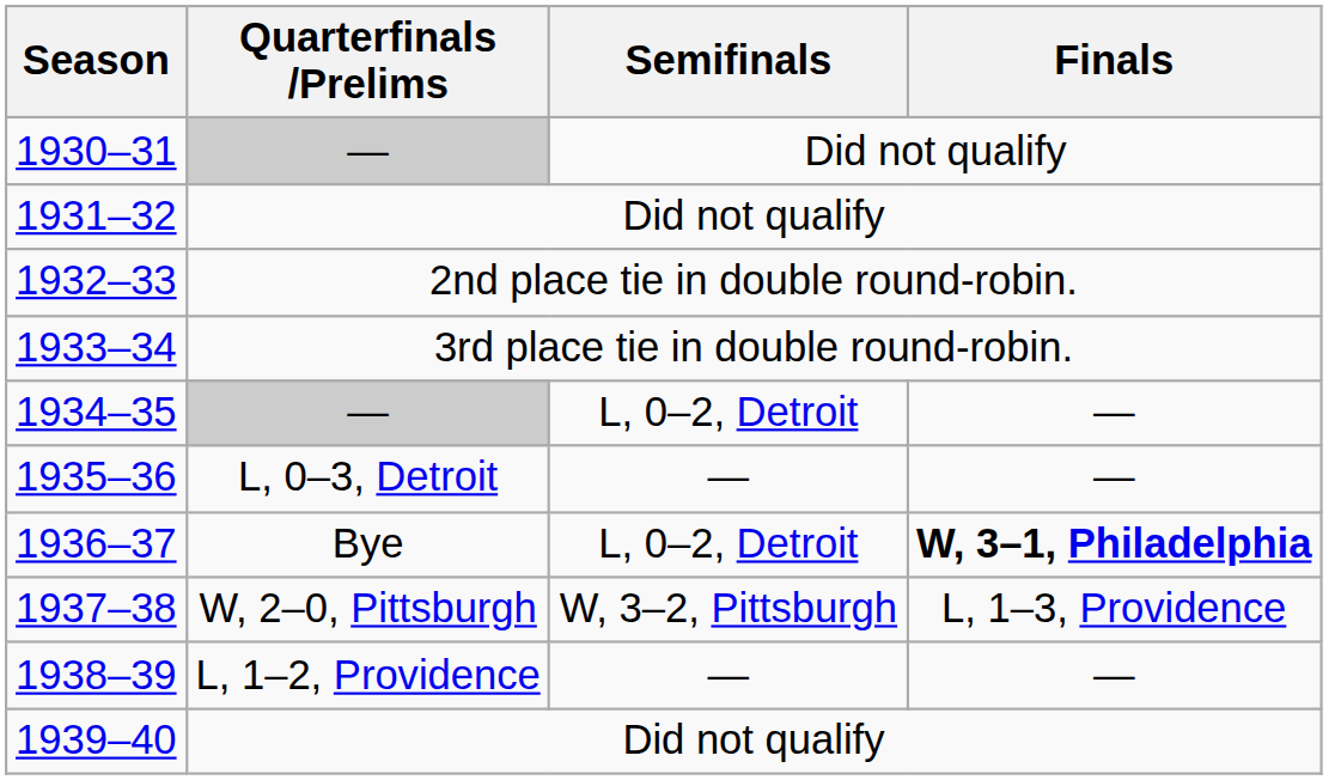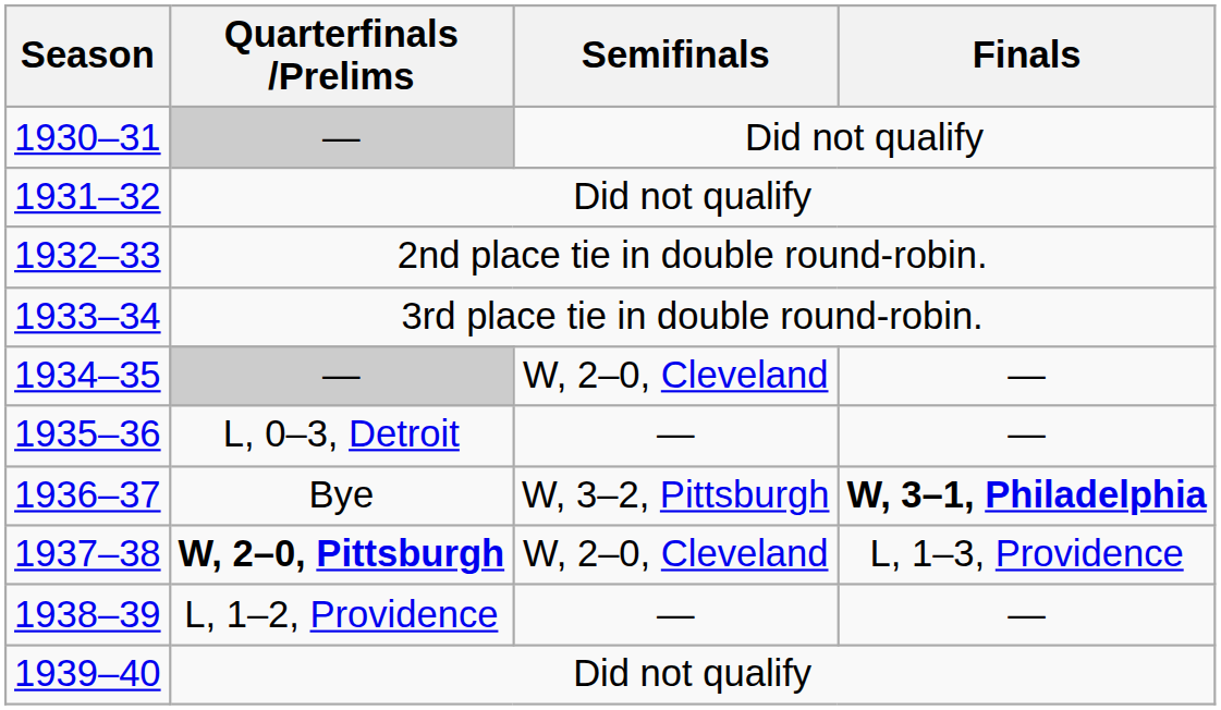1934–35 | Semifinals: L, 0–2, Detroit -> W, 2–0, Cleveland
1936–37 | Semifinals: L, 0–2, Detroit -> W, 3–2, Pittsburgh
1937–38 | Quarterfinals /Prelims: normal -> bold
1937–38 | Semifinals: W, 3–2, Pittsburgh -> W, 2–0, Cleveland
